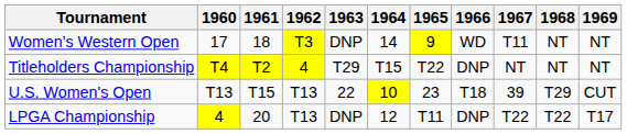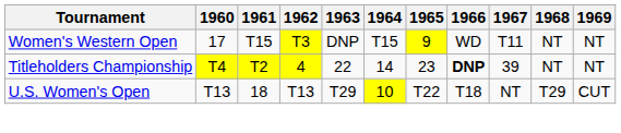Women's Western Open | 1961: 18 -> T15
Women's Western Open | 1964: 14 -> T15
Titleholders Championship | 1963: T29 -> 22
Titleholders Championship | 1964: T15 -> 14
Titleholders Championship | 1965: T22 -> 23
Titleholders Championship | 1966: normal -> bold
Titleholders Championship | 1967: NT -> 39
U.S. Women's Open | 1961: T15 -> 18
U.S. Women's Open | 1963: 22 -> T29
U.S. Women's Open | 1965: 23 -> T22
U.S. Women's Open | 1967: 39 -> NT
- row: LPGA Championship | 4 | 20 | T13 | DNP | 12 | T11 | DNP | T22 | T22 | T17
